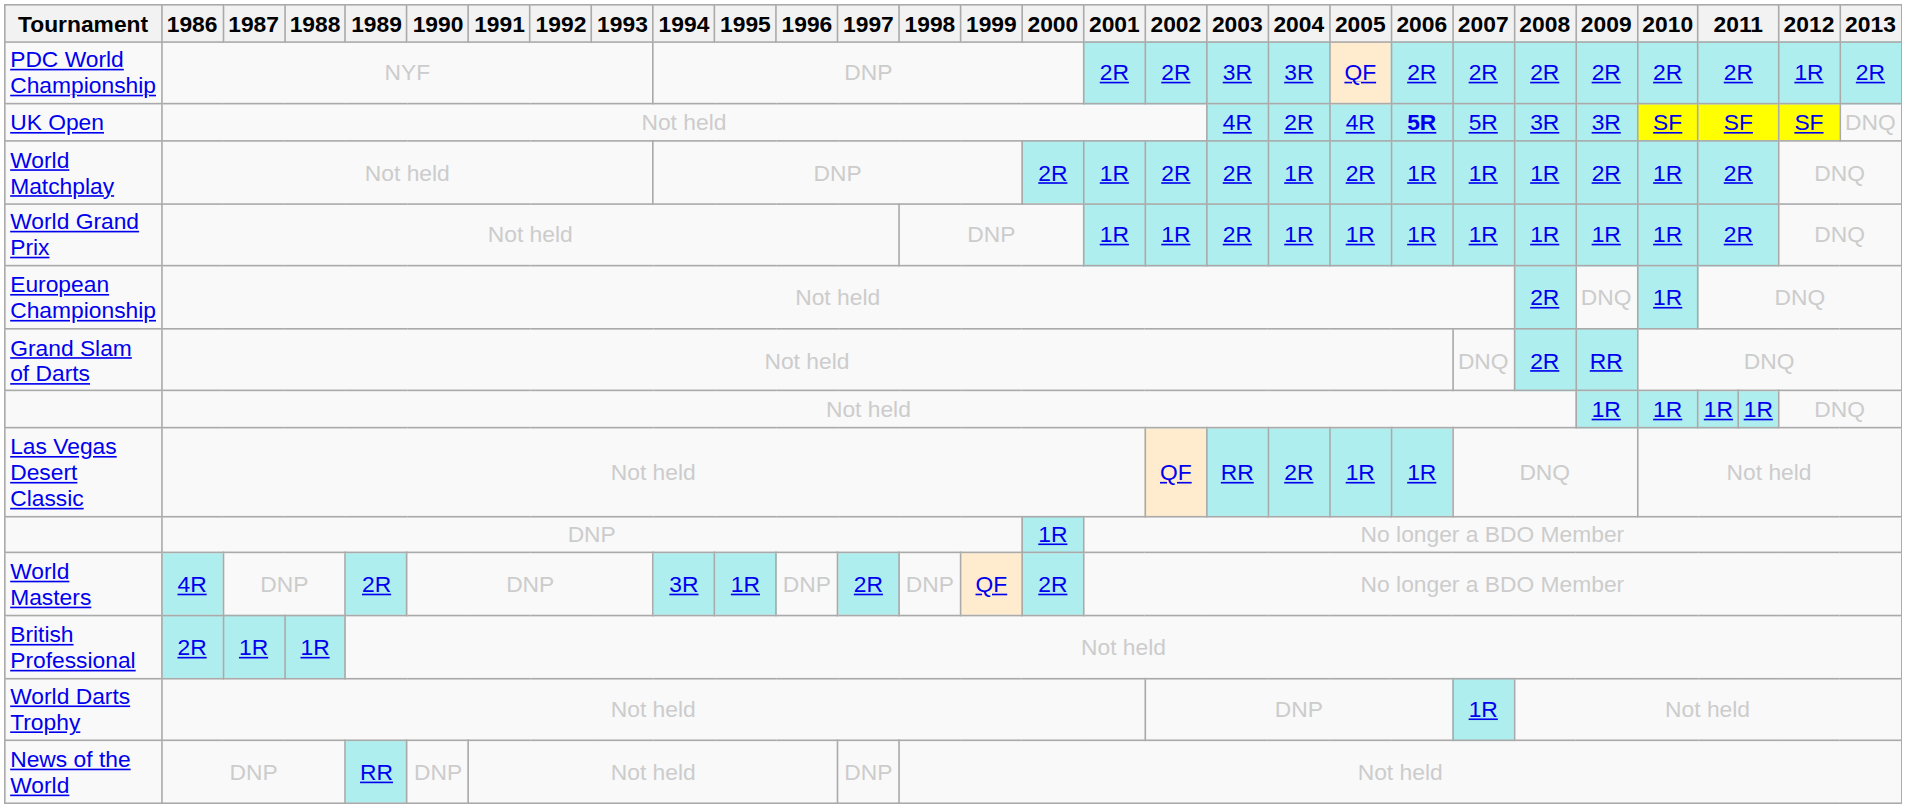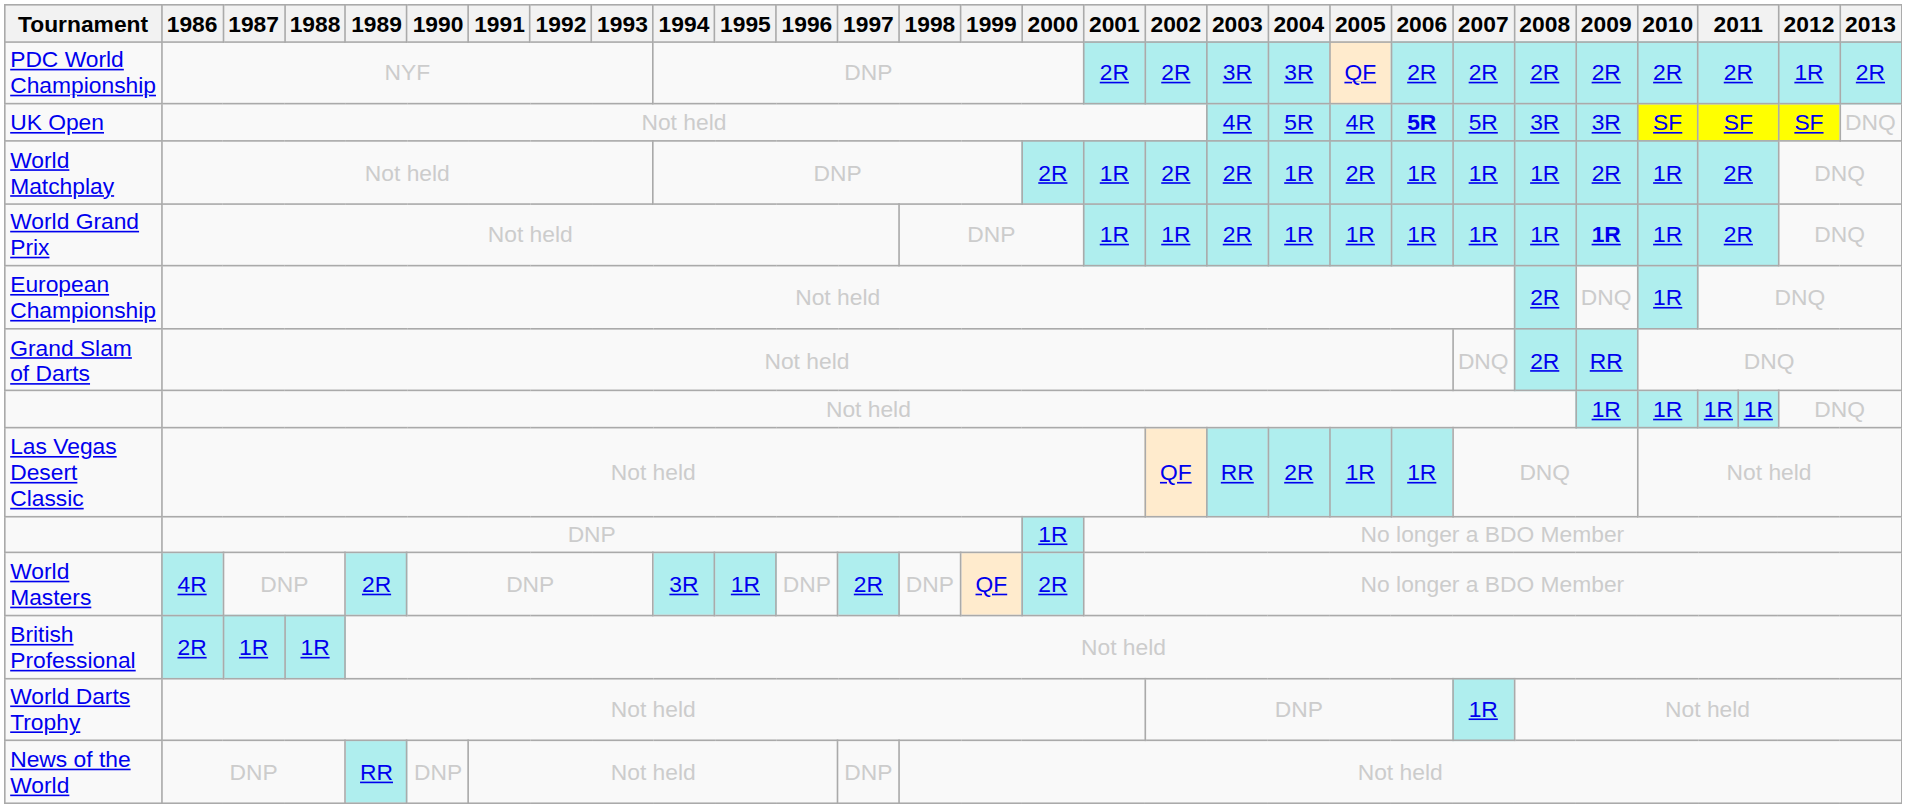UK Open | 2004: 2R -> 5R
World Grand Prix | 2009: normal -> bold
